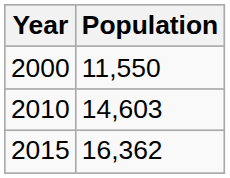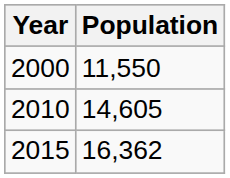2010 | Population: 14,603 -> 14,605
